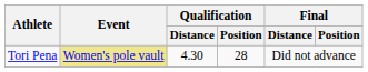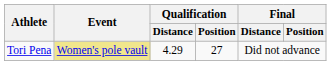Tori Pena | Qualification / Distance: 4.30 -> 4.29
Tori Pena | Qualification / Position: 28 -> 27
